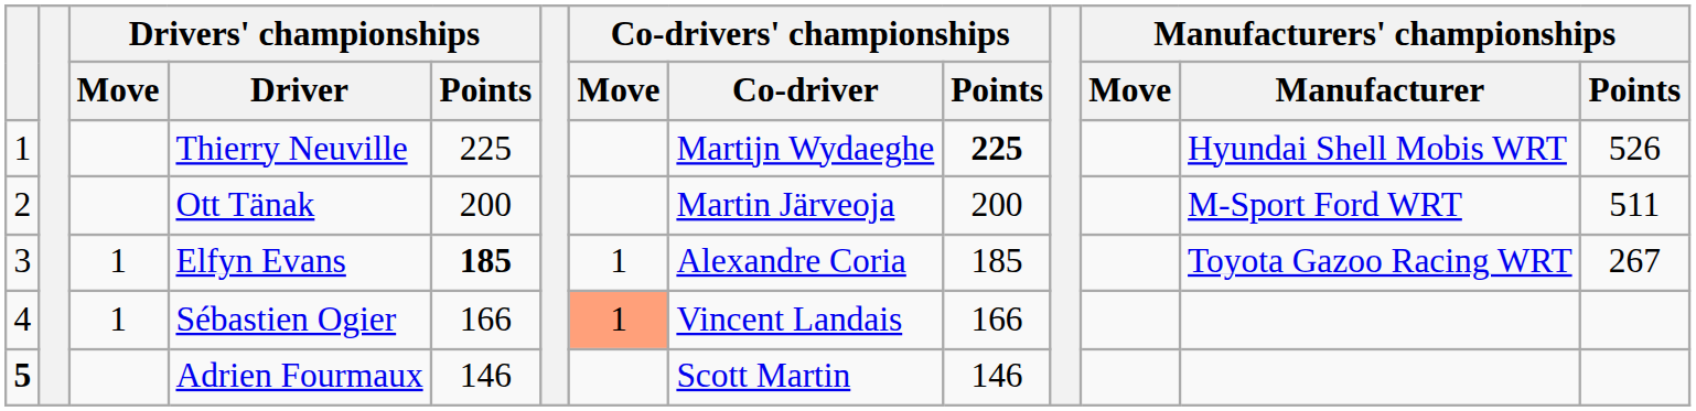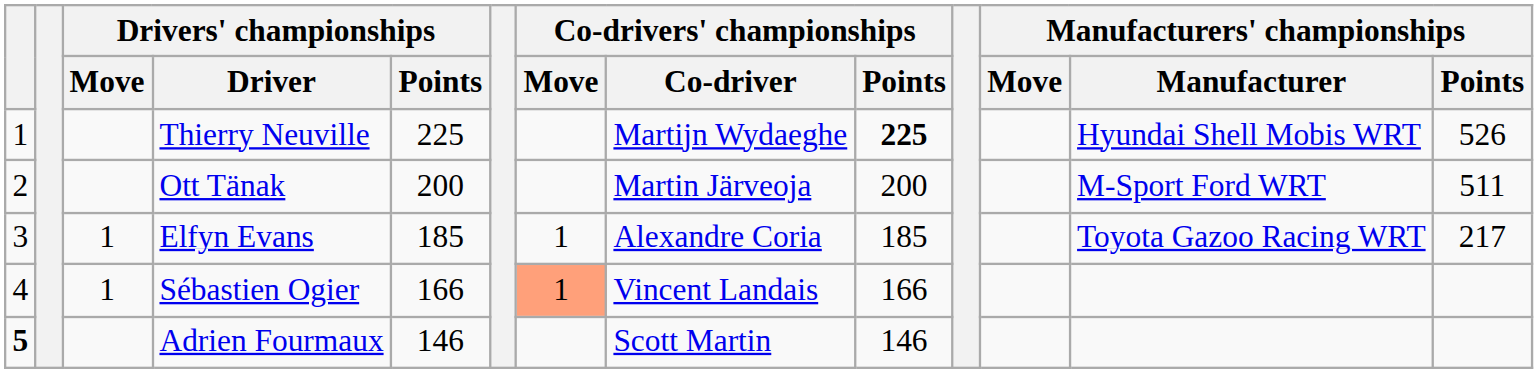Elfyn Evans | Drivers' championships / Points: bold -> normal
Elfyn Evans | Manufacturers' championships / Points: 267 -> 217
